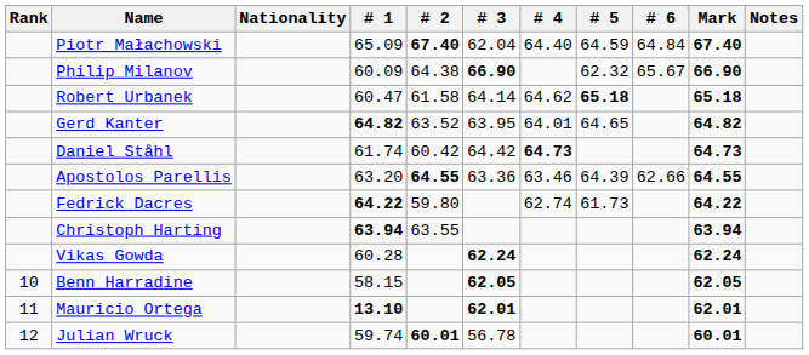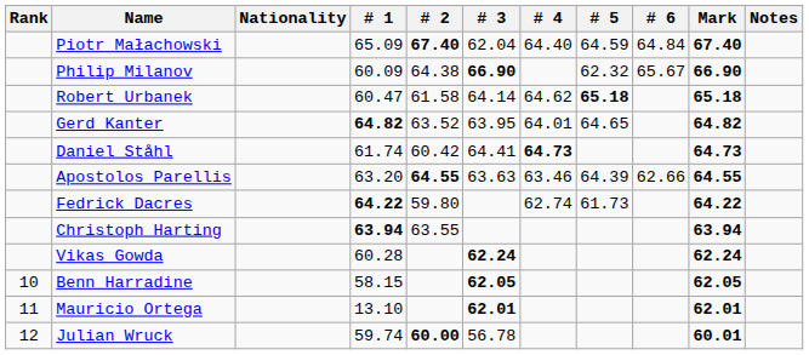Daniel Ståhl | # 3: 64.42 -> 64.41
Apostolos Parellis | # 3: 63.36 -> 63.63
Mauricio Ortega | # 1: bold -> normal
Julian Wruck | # 2: 60.01 -> 60.00
